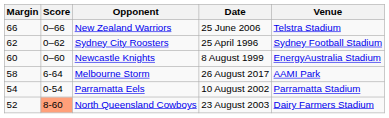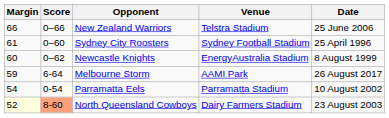columns swapped: Venue <-> Date
Sydney City Roosters | Margin: 62 -> 61
Sydney City Roosters | Score: 0–62 -> 0–60
Newcastle Knights | Score: 0–60 -> 0–62
Melbourne Storm | Margin: 58 -> 59
North Queensland Cowboys | Margin: no background -> lightyellow background
